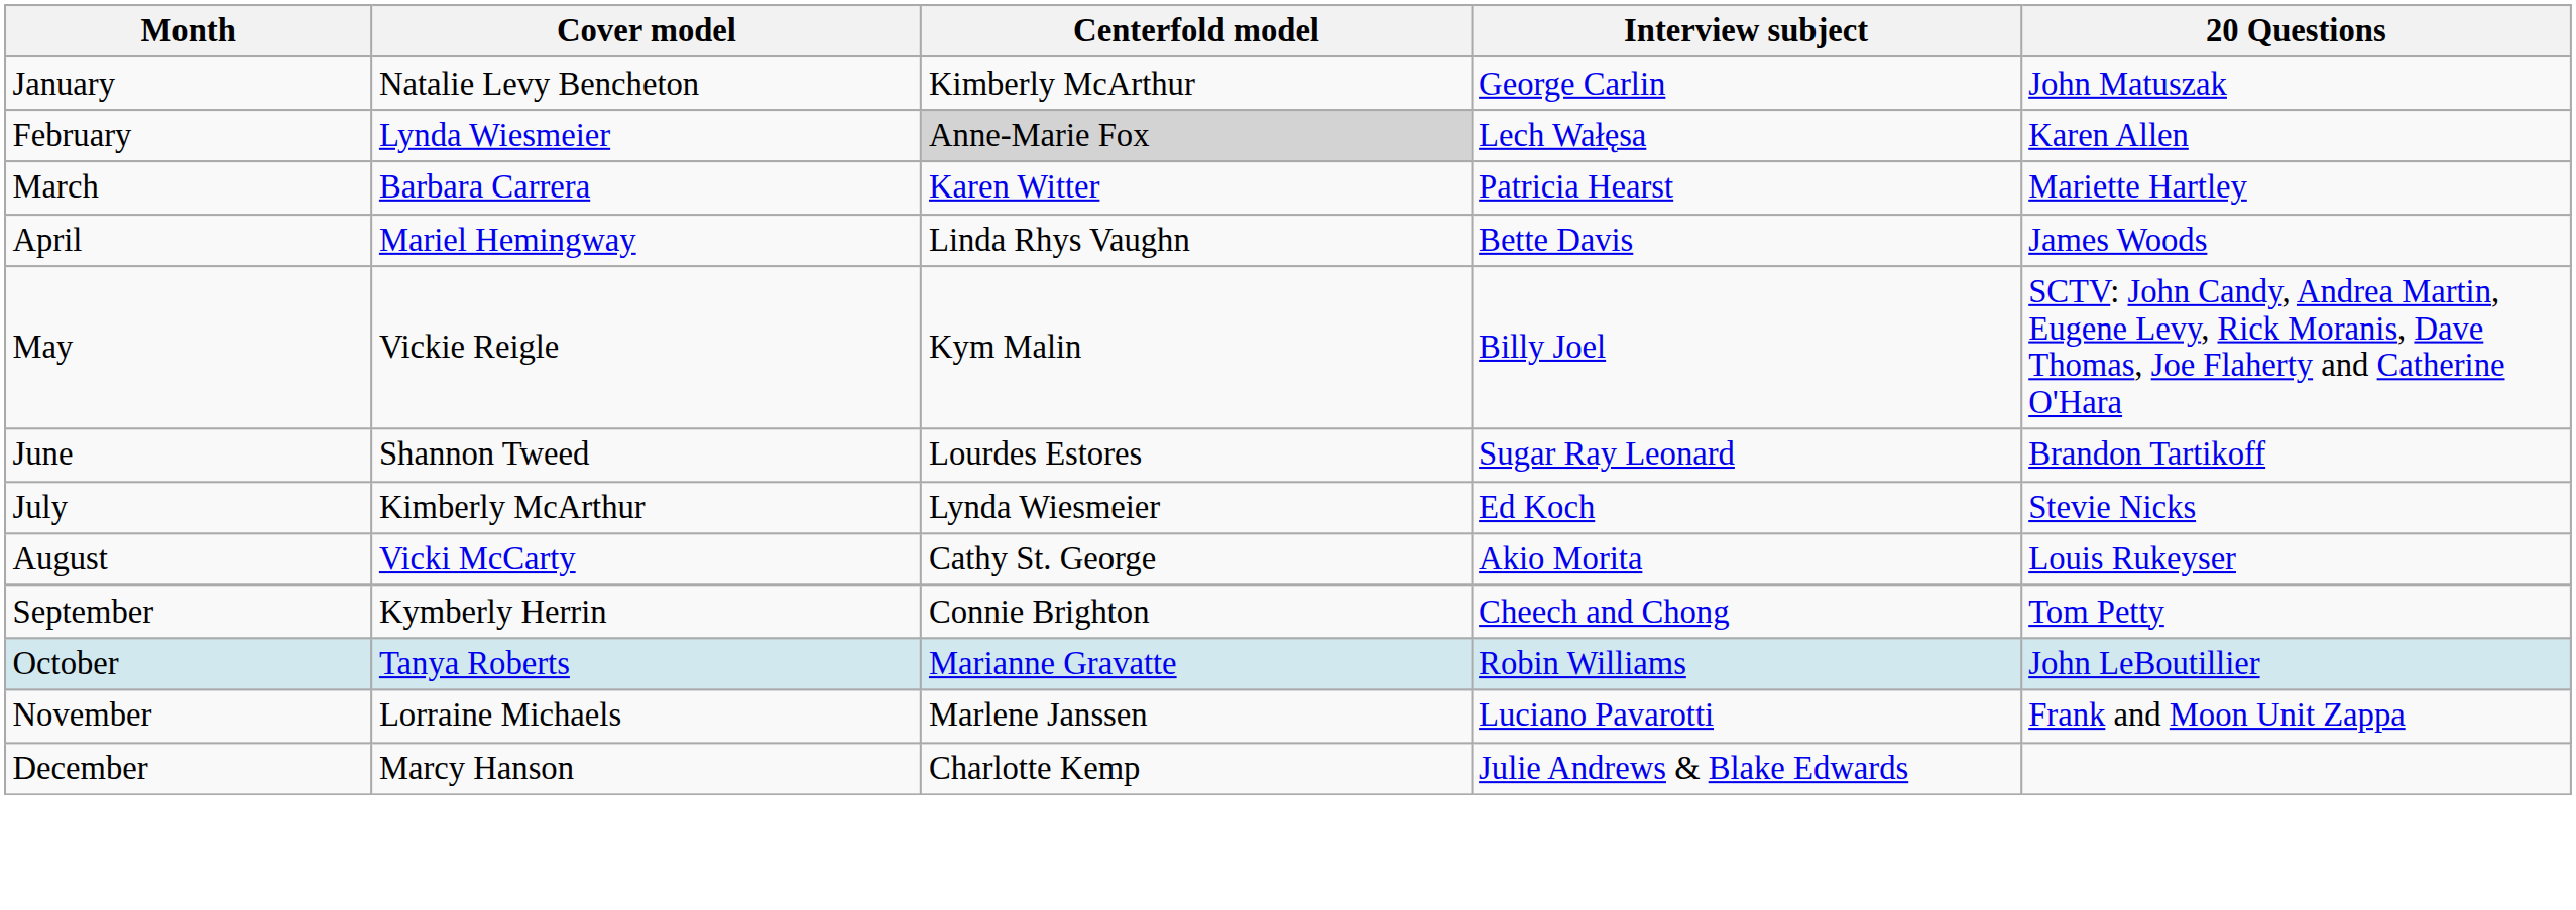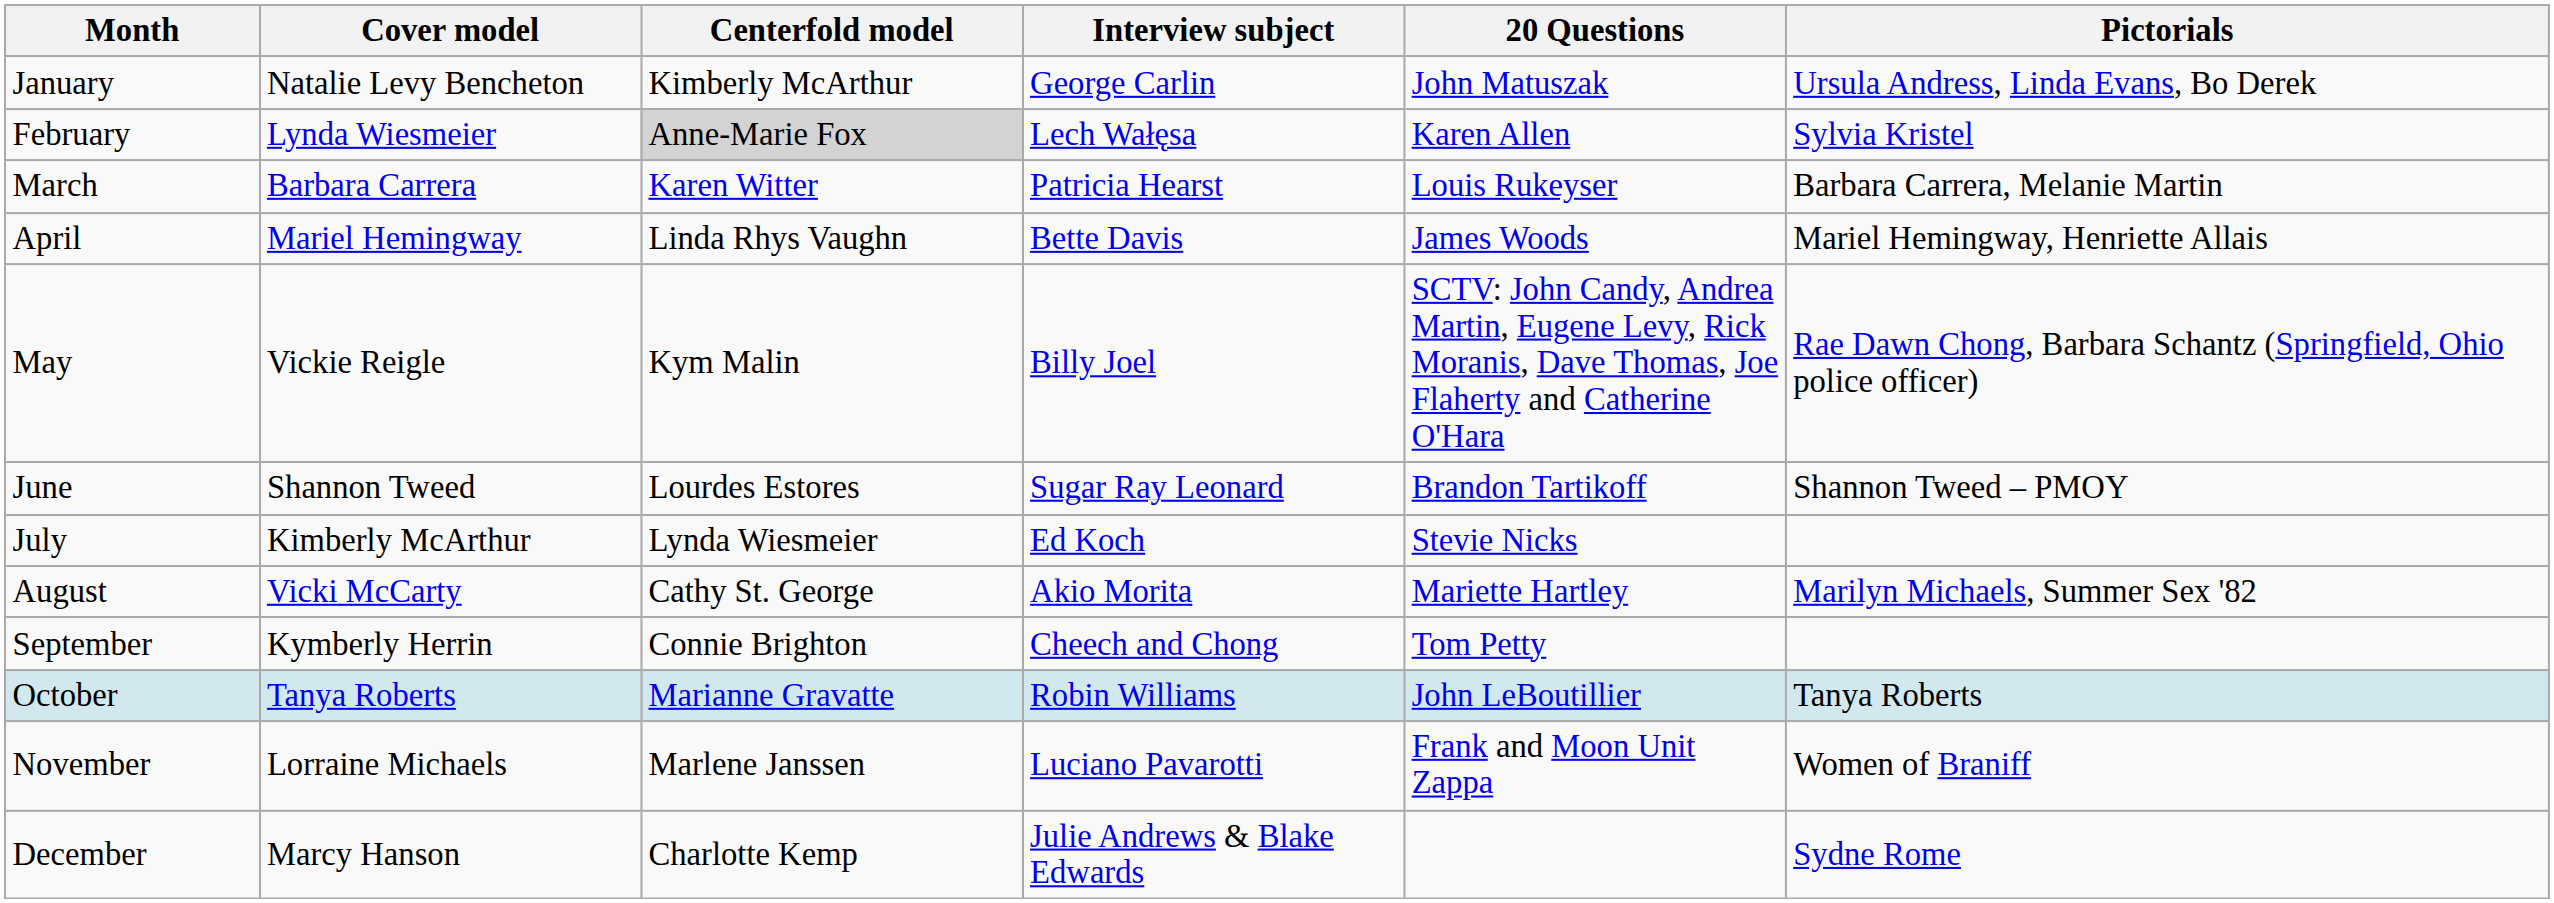+ column: Pictorials | Ursula Andress, Linda Evans, Bo Derek | Sylvia Kristel | Barbara Carrera, Melanie Martin | Mariel Hemingway, Henriette Allais | Rae Dawn Chong, Barbara Schantz (Springfield, Ohio police officer) | Shannon Tweed – PMOY | Marilyn Michaels, Summer Sex '82 | Tanya Roberts | Women of Braniff | Sydne Rome
March | 20 Questions: Mariette Hartley -> Louis Rukeyser
August | 20 Questions: Louis Rukeyser -> Mariette Hartley
